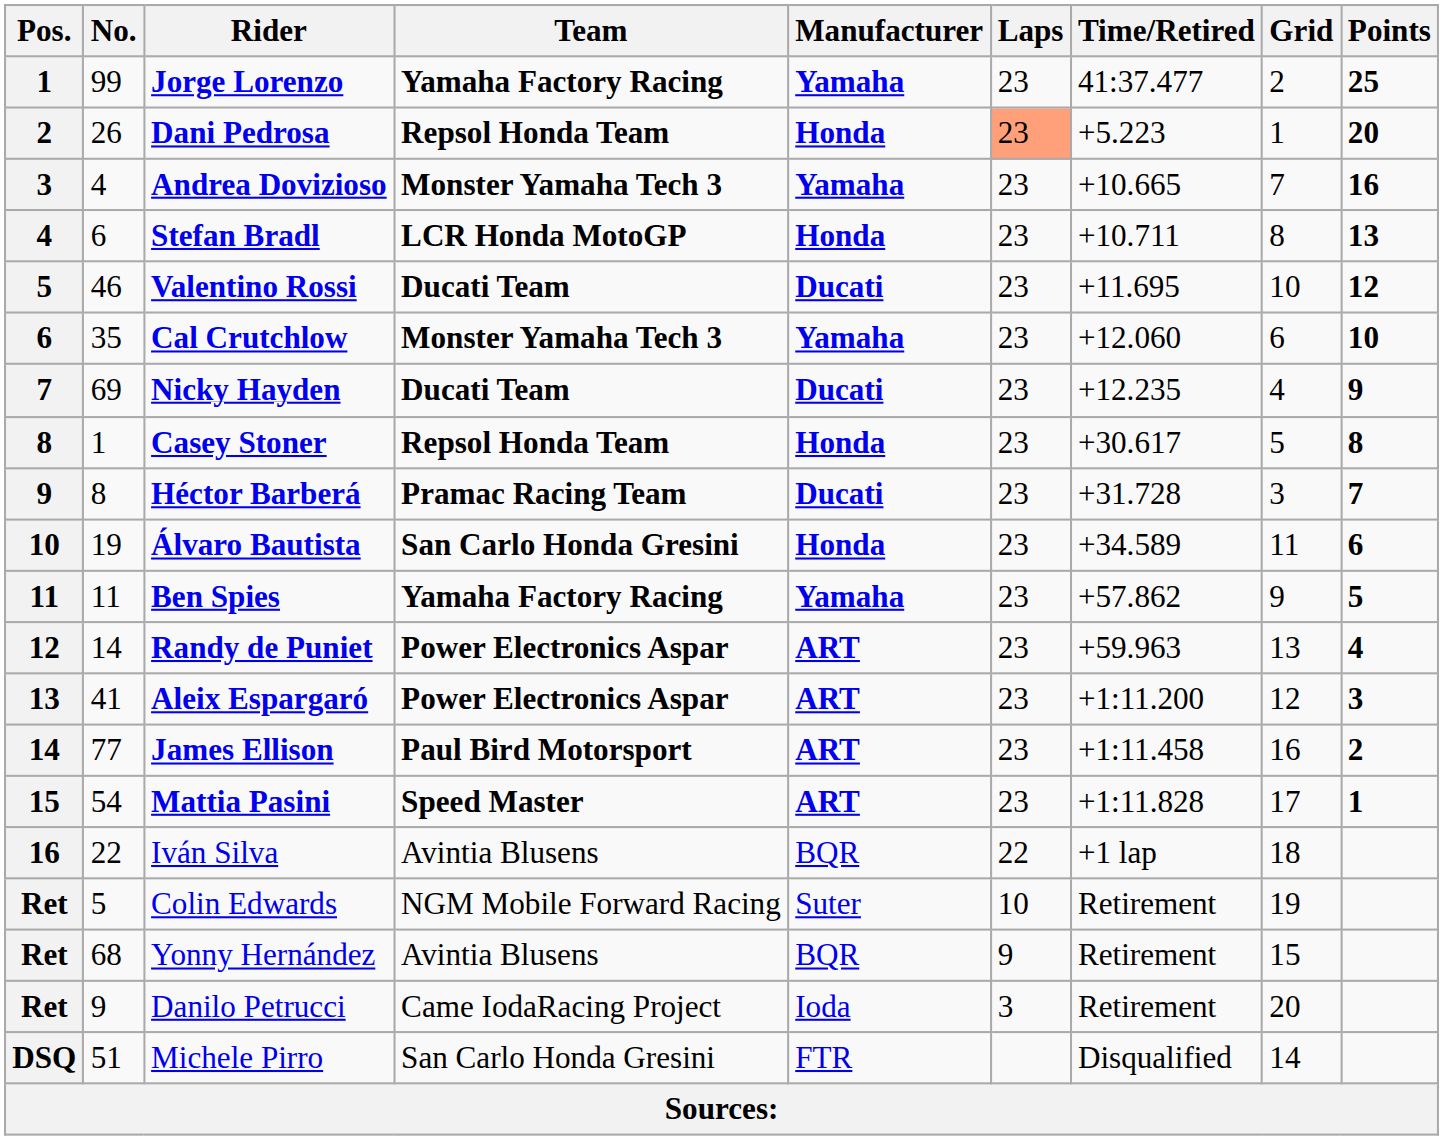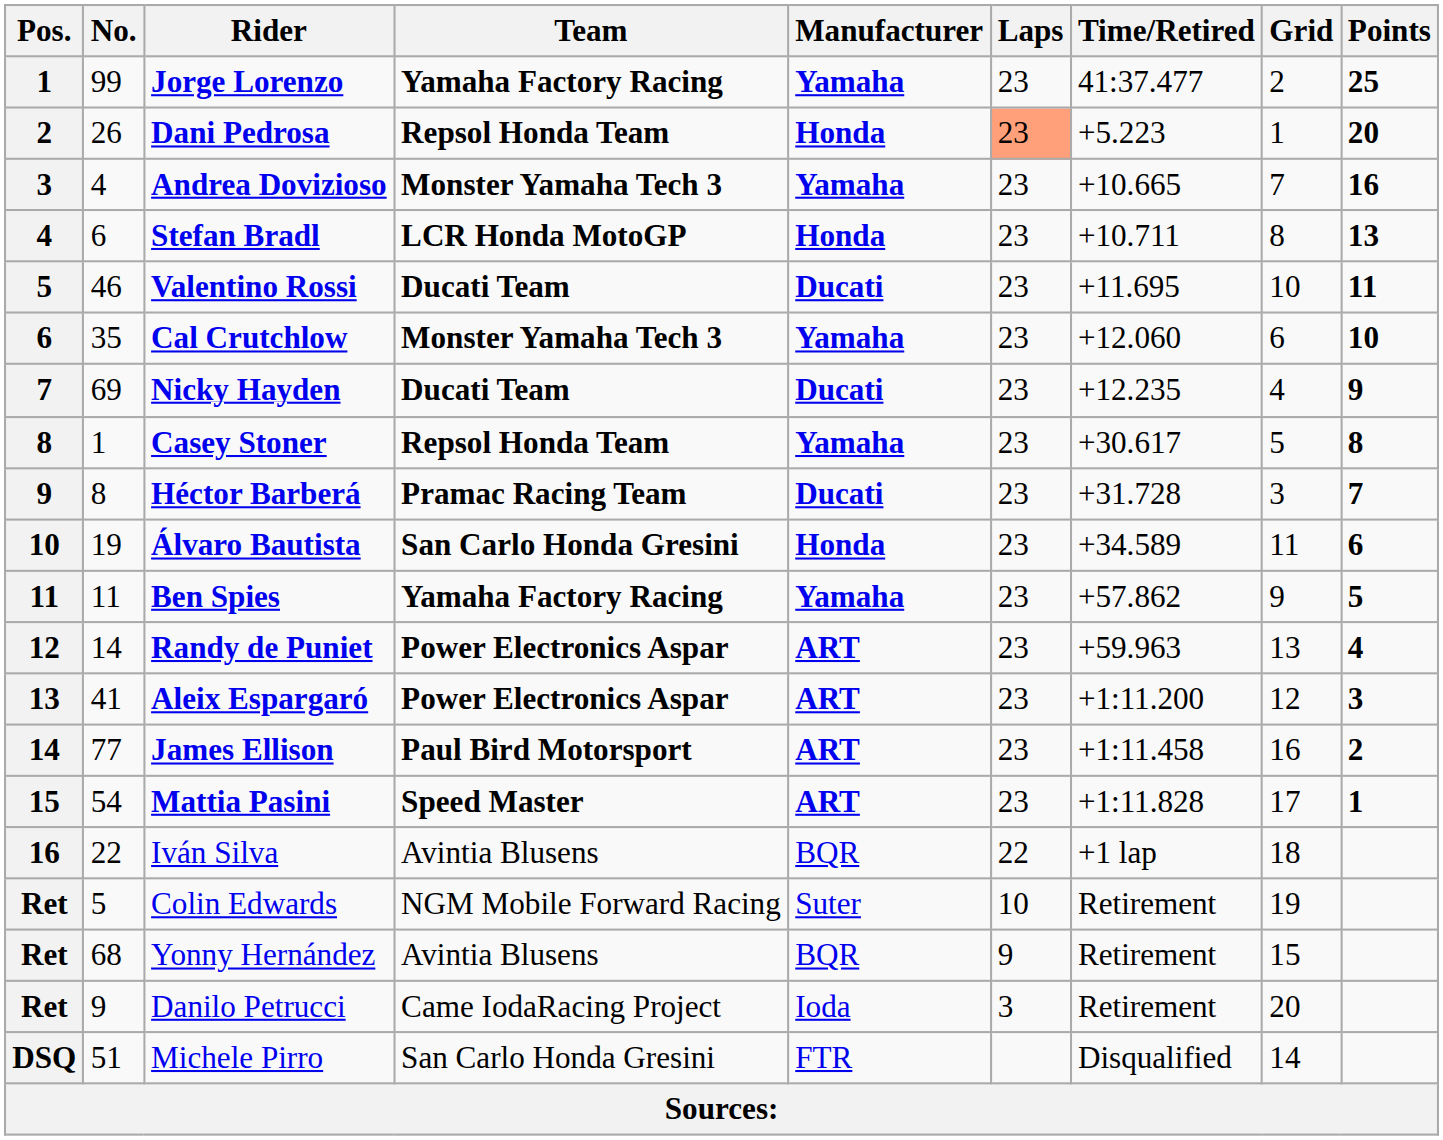Valentino Rossi | Points: 12 -> 11
Casey Stoner | Manufacturer: Honda -> Yamaha
